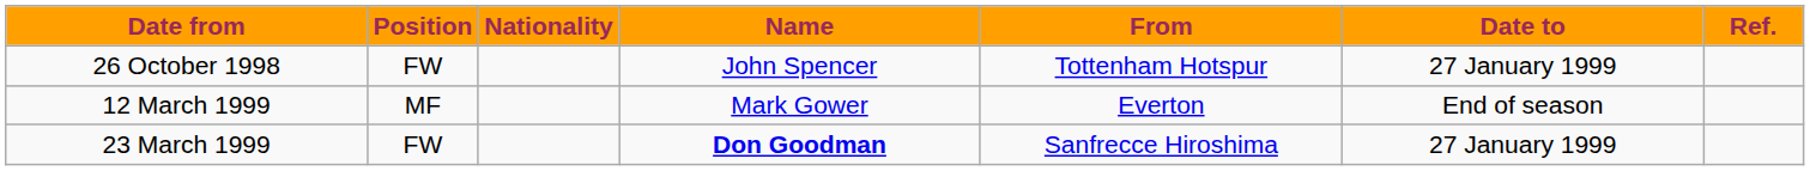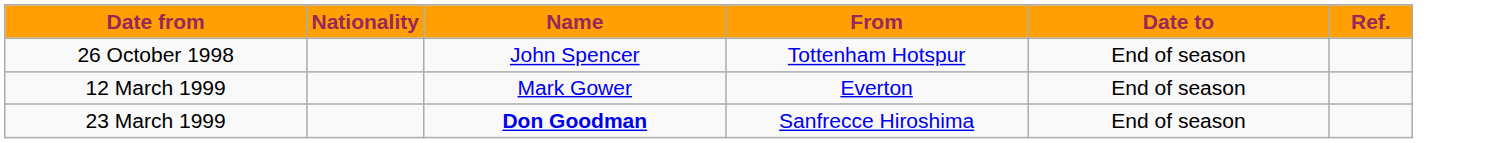- column: Position | FW | MF | FW
26 October 1998 | Date to: 27 January 1999 -> End of season
23 March 1999 | Date to: 27 January 1999 -> End of season
